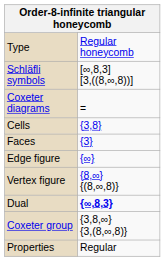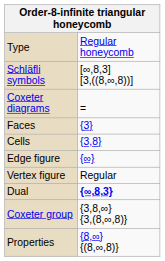rows swapped: Cells <-> Faces
Vertex figure | column 2: {8,∞} {(8,∞,8)} -> Regular
Properties | column 2: Regular -> {8,∞} {(8,∞,8)}
